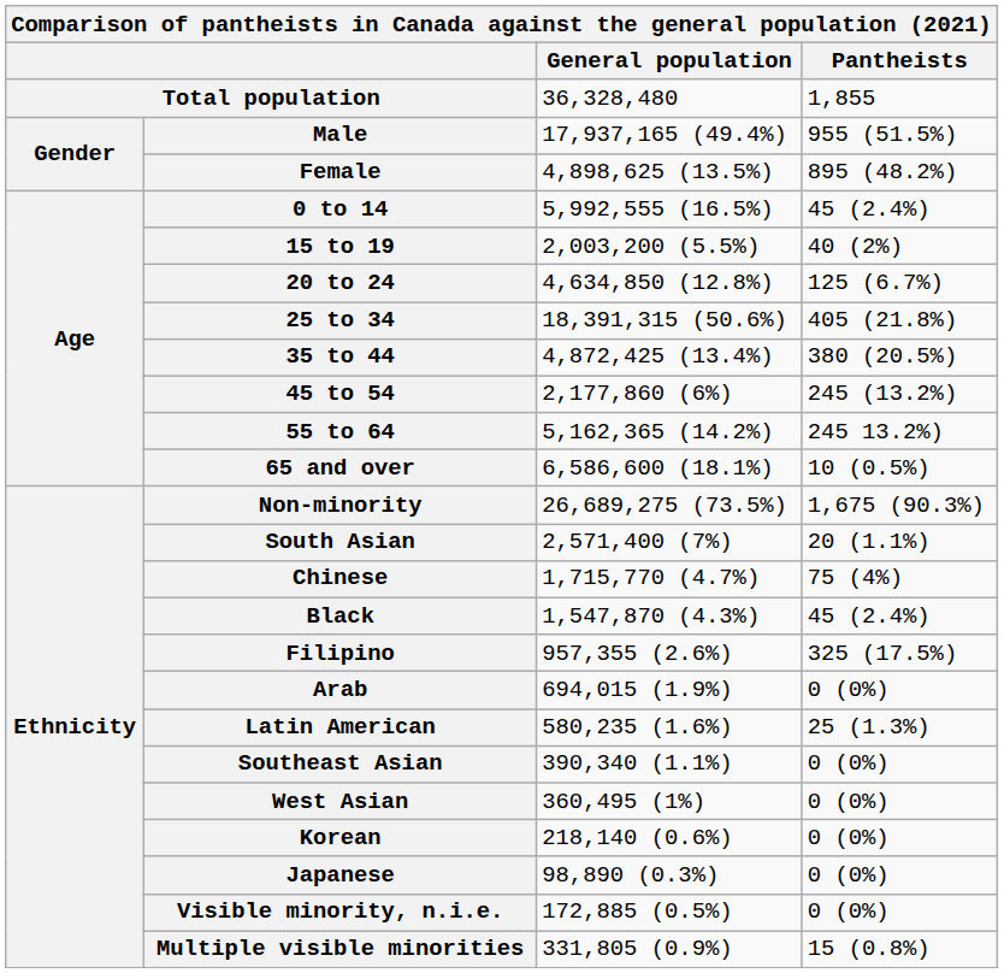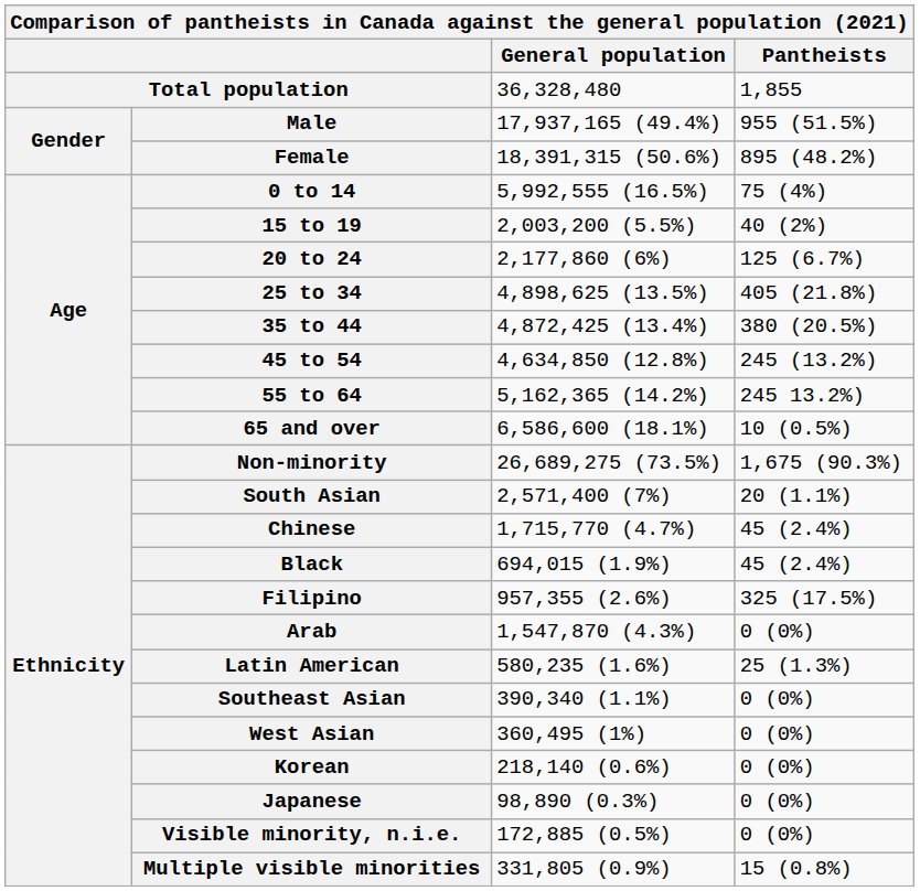Female | General population: 4,898,625 (13.5%) -> 18,391,315 (50.6%)
0 to 14 | Pantheists: 45 (2.4%) -> 75 (4%)
20 to 24 | General population: 4,634,850 (12.8%) -> 2,177,860 (6%)
25 to 34 | General population: 18,391,315 (50.6%) -> 4,898,625 (13.5%)
45 to 54 | General population: 2,177,860 (6%) -> 4,634,850 (12.8%)
Chinese | Pantheists: 75 (4%) -> 45 (2.4%)
Black | General population: 1,547,870 (4.3%) -> 694,015 (1.9%)
Arab | General population: 694,015 (1.9%) -> 1,547,870 (4.3%)
